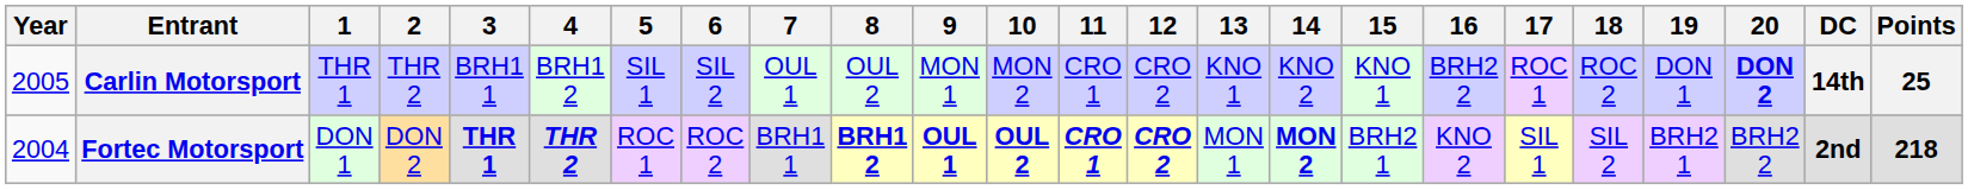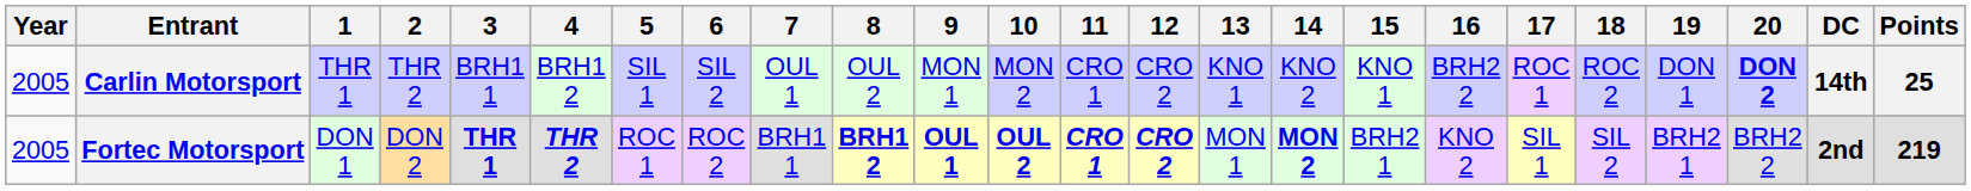Fortec Motorsport | Year: 2004 -> 2005
Fortec Motorsport | Points: 218 -> 219
